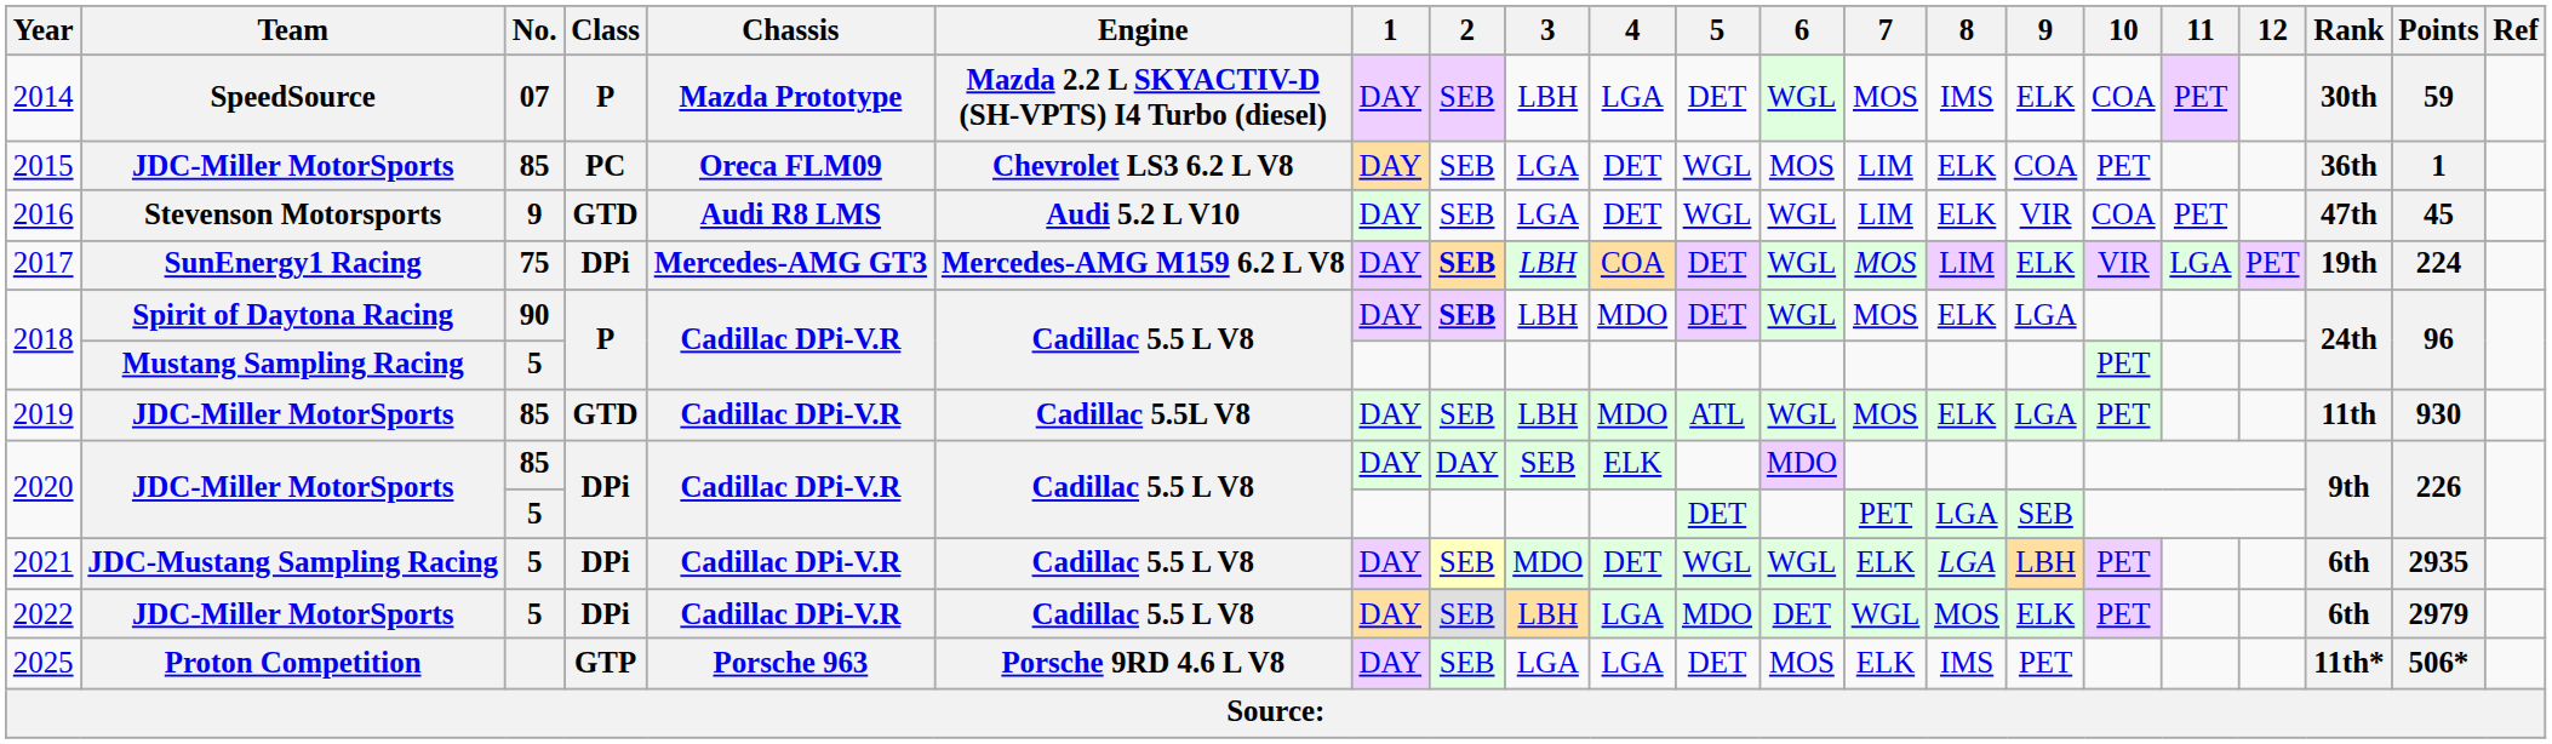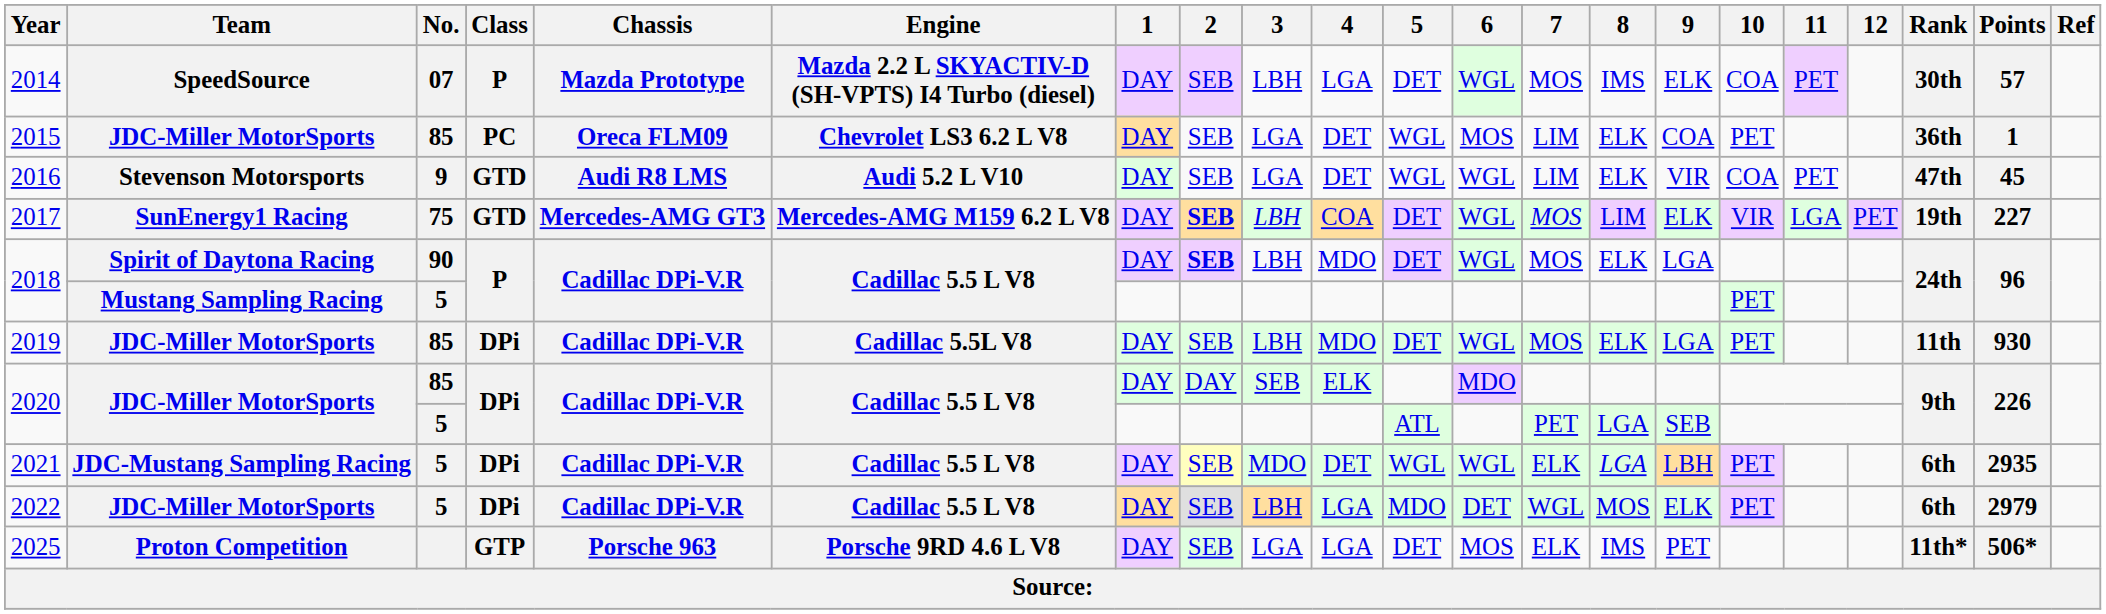2014 | Points: 59 -> 57
2017 | Class: DPi -> GTD
2017 | Points: 224 -> 227
2019 | Class: GTD -> DPi
2019 | 5: ATL -> DET
2020 / 5 | 5: DET -> ATL
